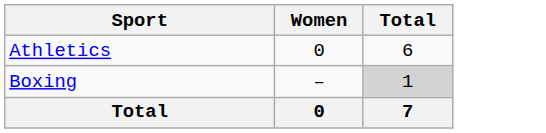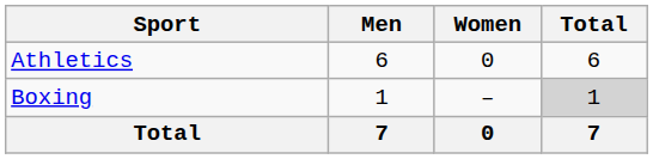+ column: Men | 6 | 1 | 7
